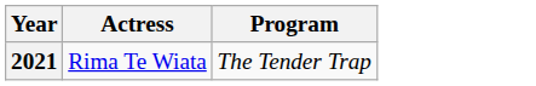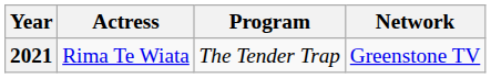+ column: Network | Greenstone TV
